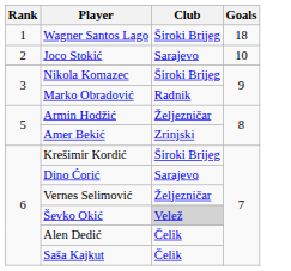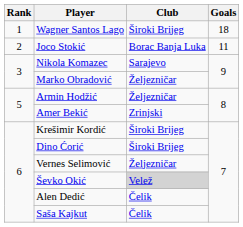Joco Stokić | Club: Sarajevo -> Borac Banja Luka
Joco Stokić | Goals: 10 -> 11
Nikola Komazec | Club: Široki Brijeg -> Sarajevo
Marko Obradović | Club: Radnik -> Željezničar
Dino Ćorić | Club: Sarajevo -> Široki Brijeg
